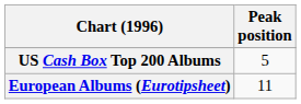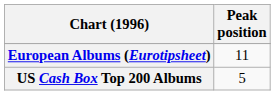rows swapped: US Cash Box Top 200 Albums <-> European Albums (Eurotipsheet)
